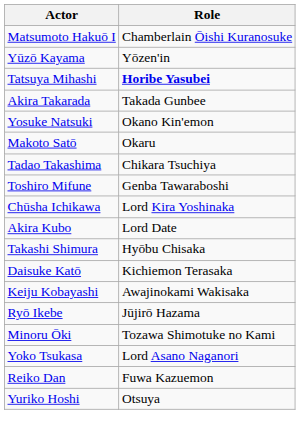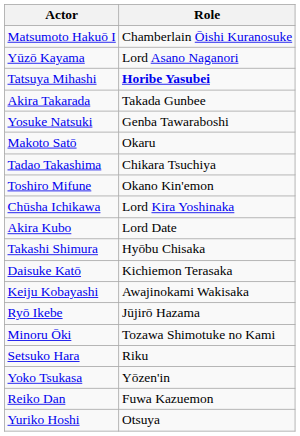Yūzō Kayama | Role: Yōzen'in -> Lord Asano Naganori
Yosuke Natsuki | Role: Okano Kin'emon -> Genba Tawaraboshi
Toshiro Mifune | Role: Genba Tawaraboshi -> Okano Kin'emon
+ row: Setsuko Hara | Riku
Yoko Tsukasa | Role: Lord Asano Naganori -> Yōzen'in
